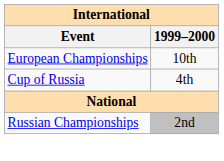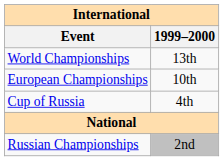+ row: World Championships | 13th
